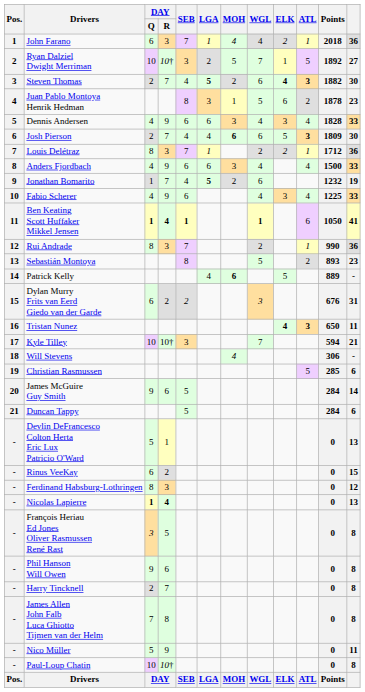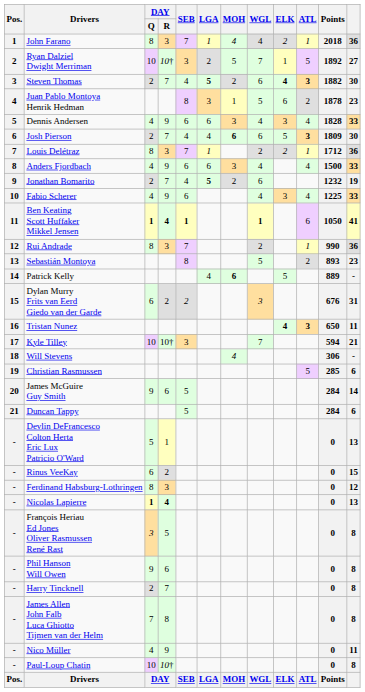John Farano | DAY / Q: 6 -> 8
Jonathan Bomarito | DAY / Q: 1 -> 2
Nico Müller | DAY / Q: 5 -> 4
